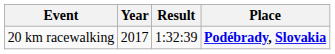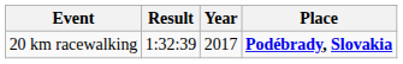columns swapped: Result <-> Year
